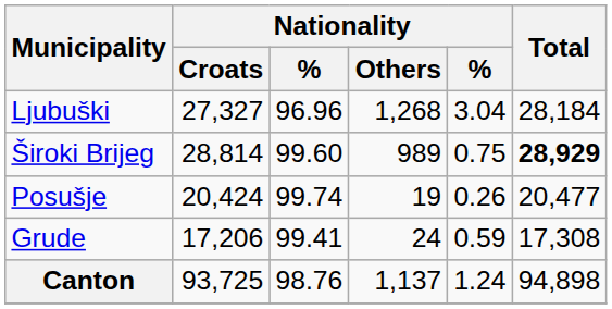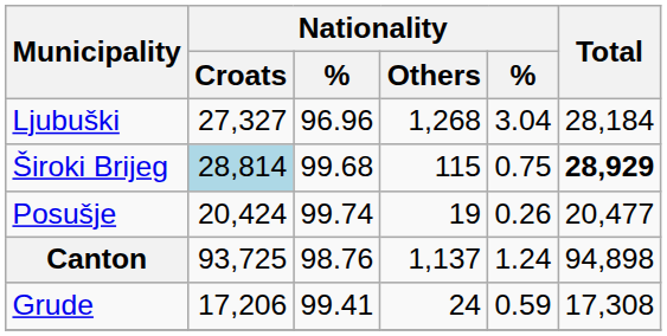Široki Brijeg | Nationality / Croats: no background -> lightblue background
Široki Brijeg | column 3: 99.60 -> 99.68
Široki Brijeg | Nationality / Others: 989 -> 115
rows swapped: Grude <-> Canton
